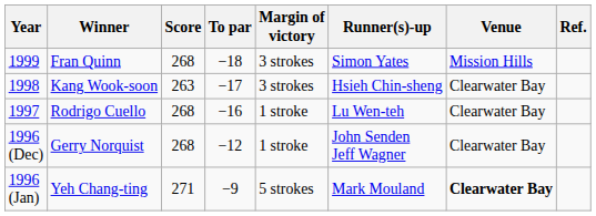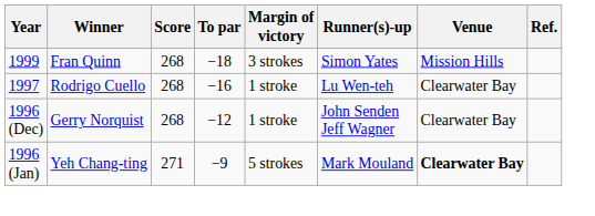- row: 1998 | Kang Wook-soon | 263 | −17 | 3 strokes | Hsieh Chin-sheng | Clearwater Bay
